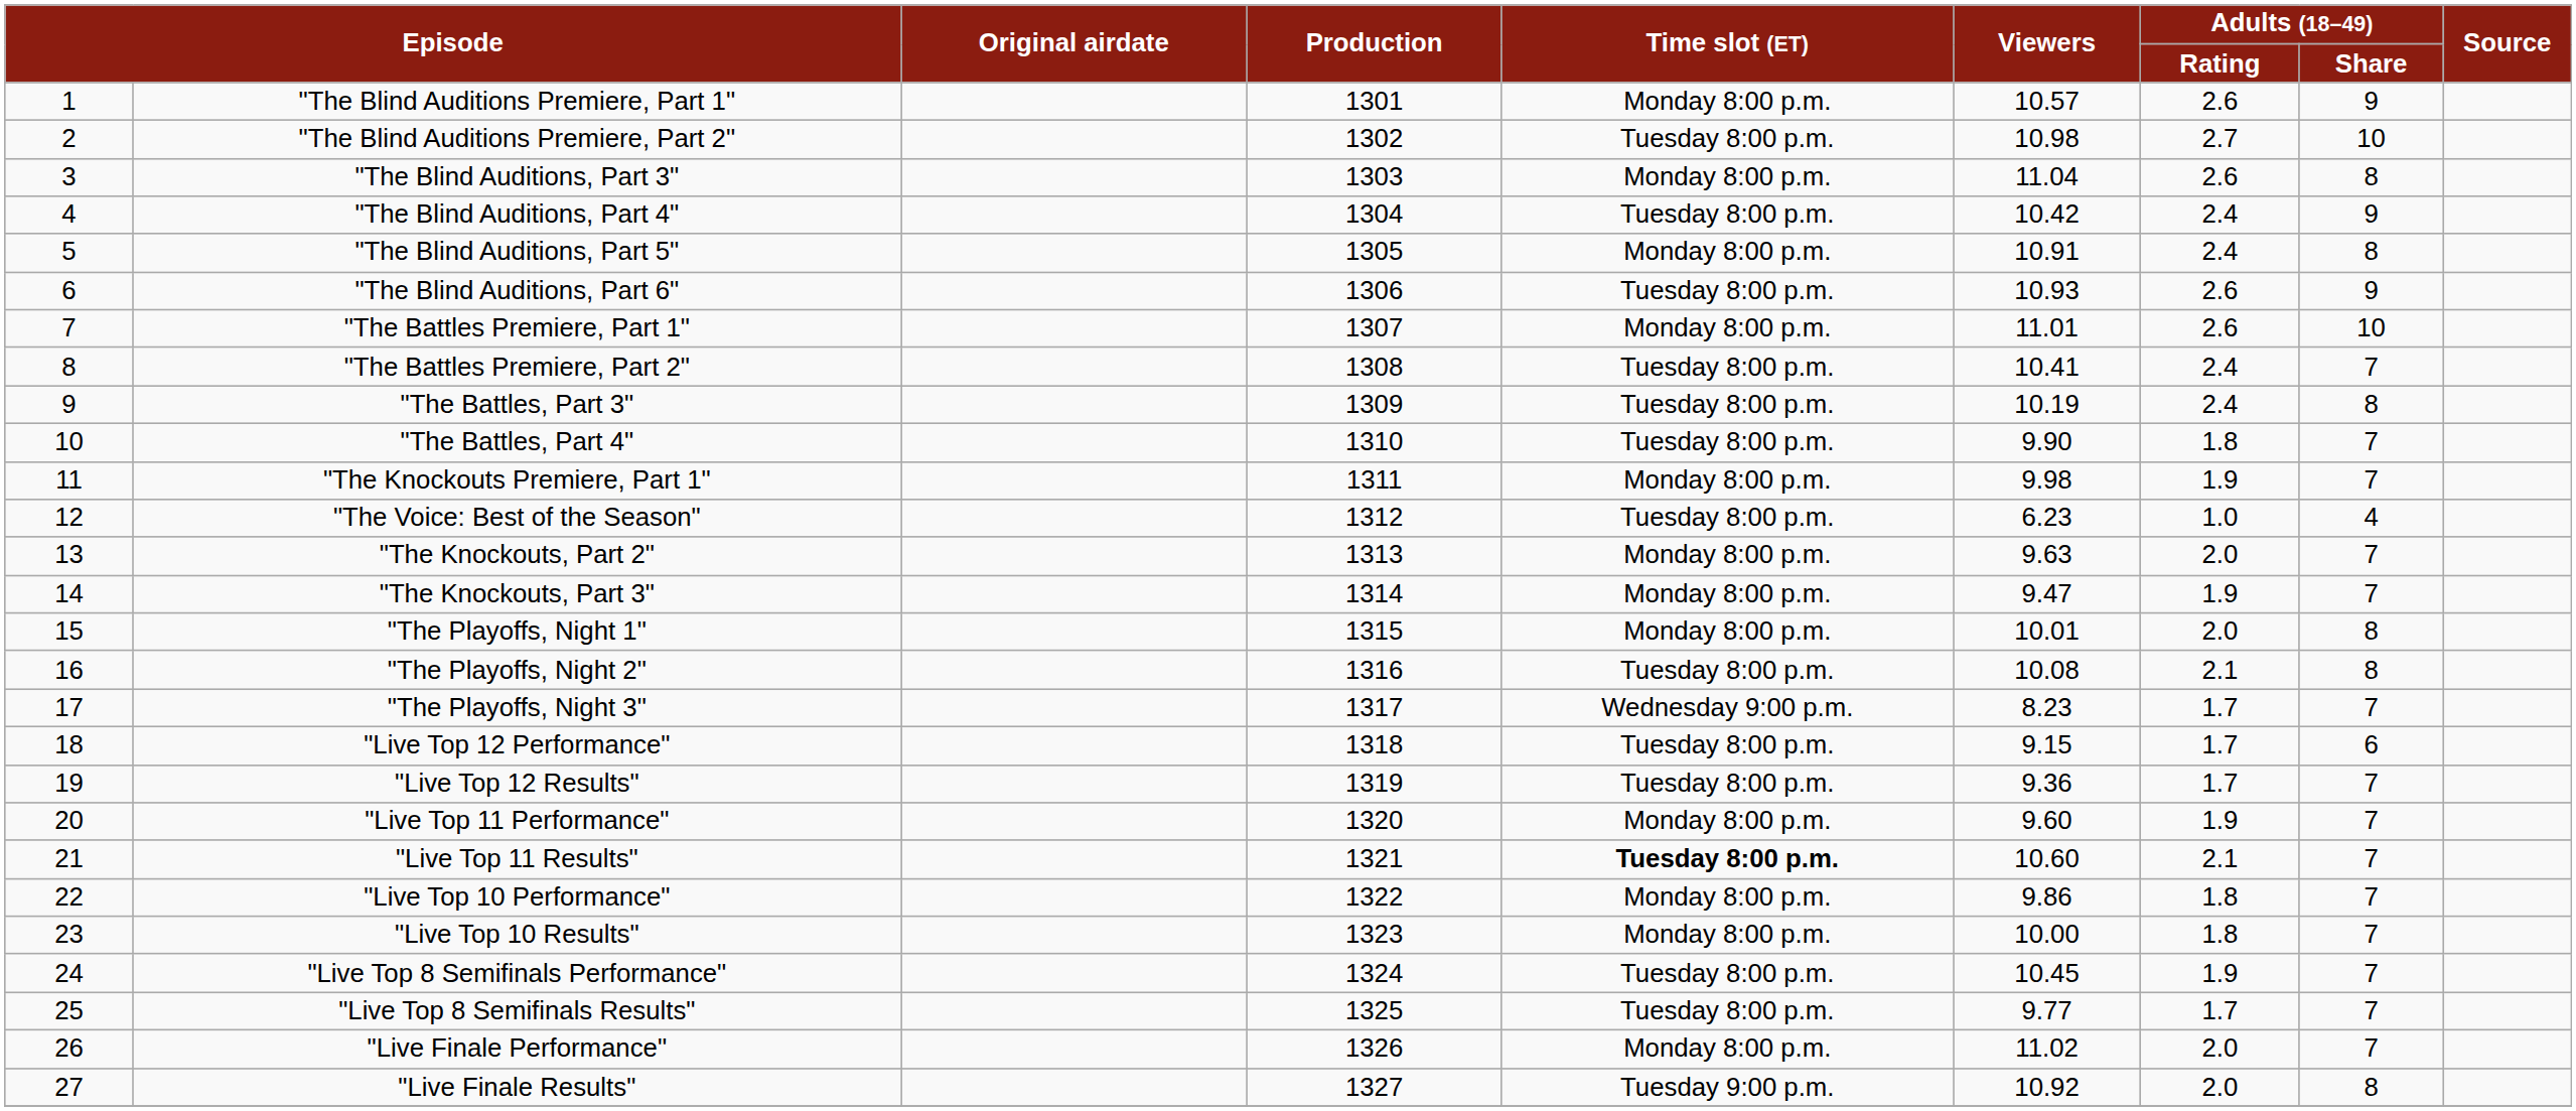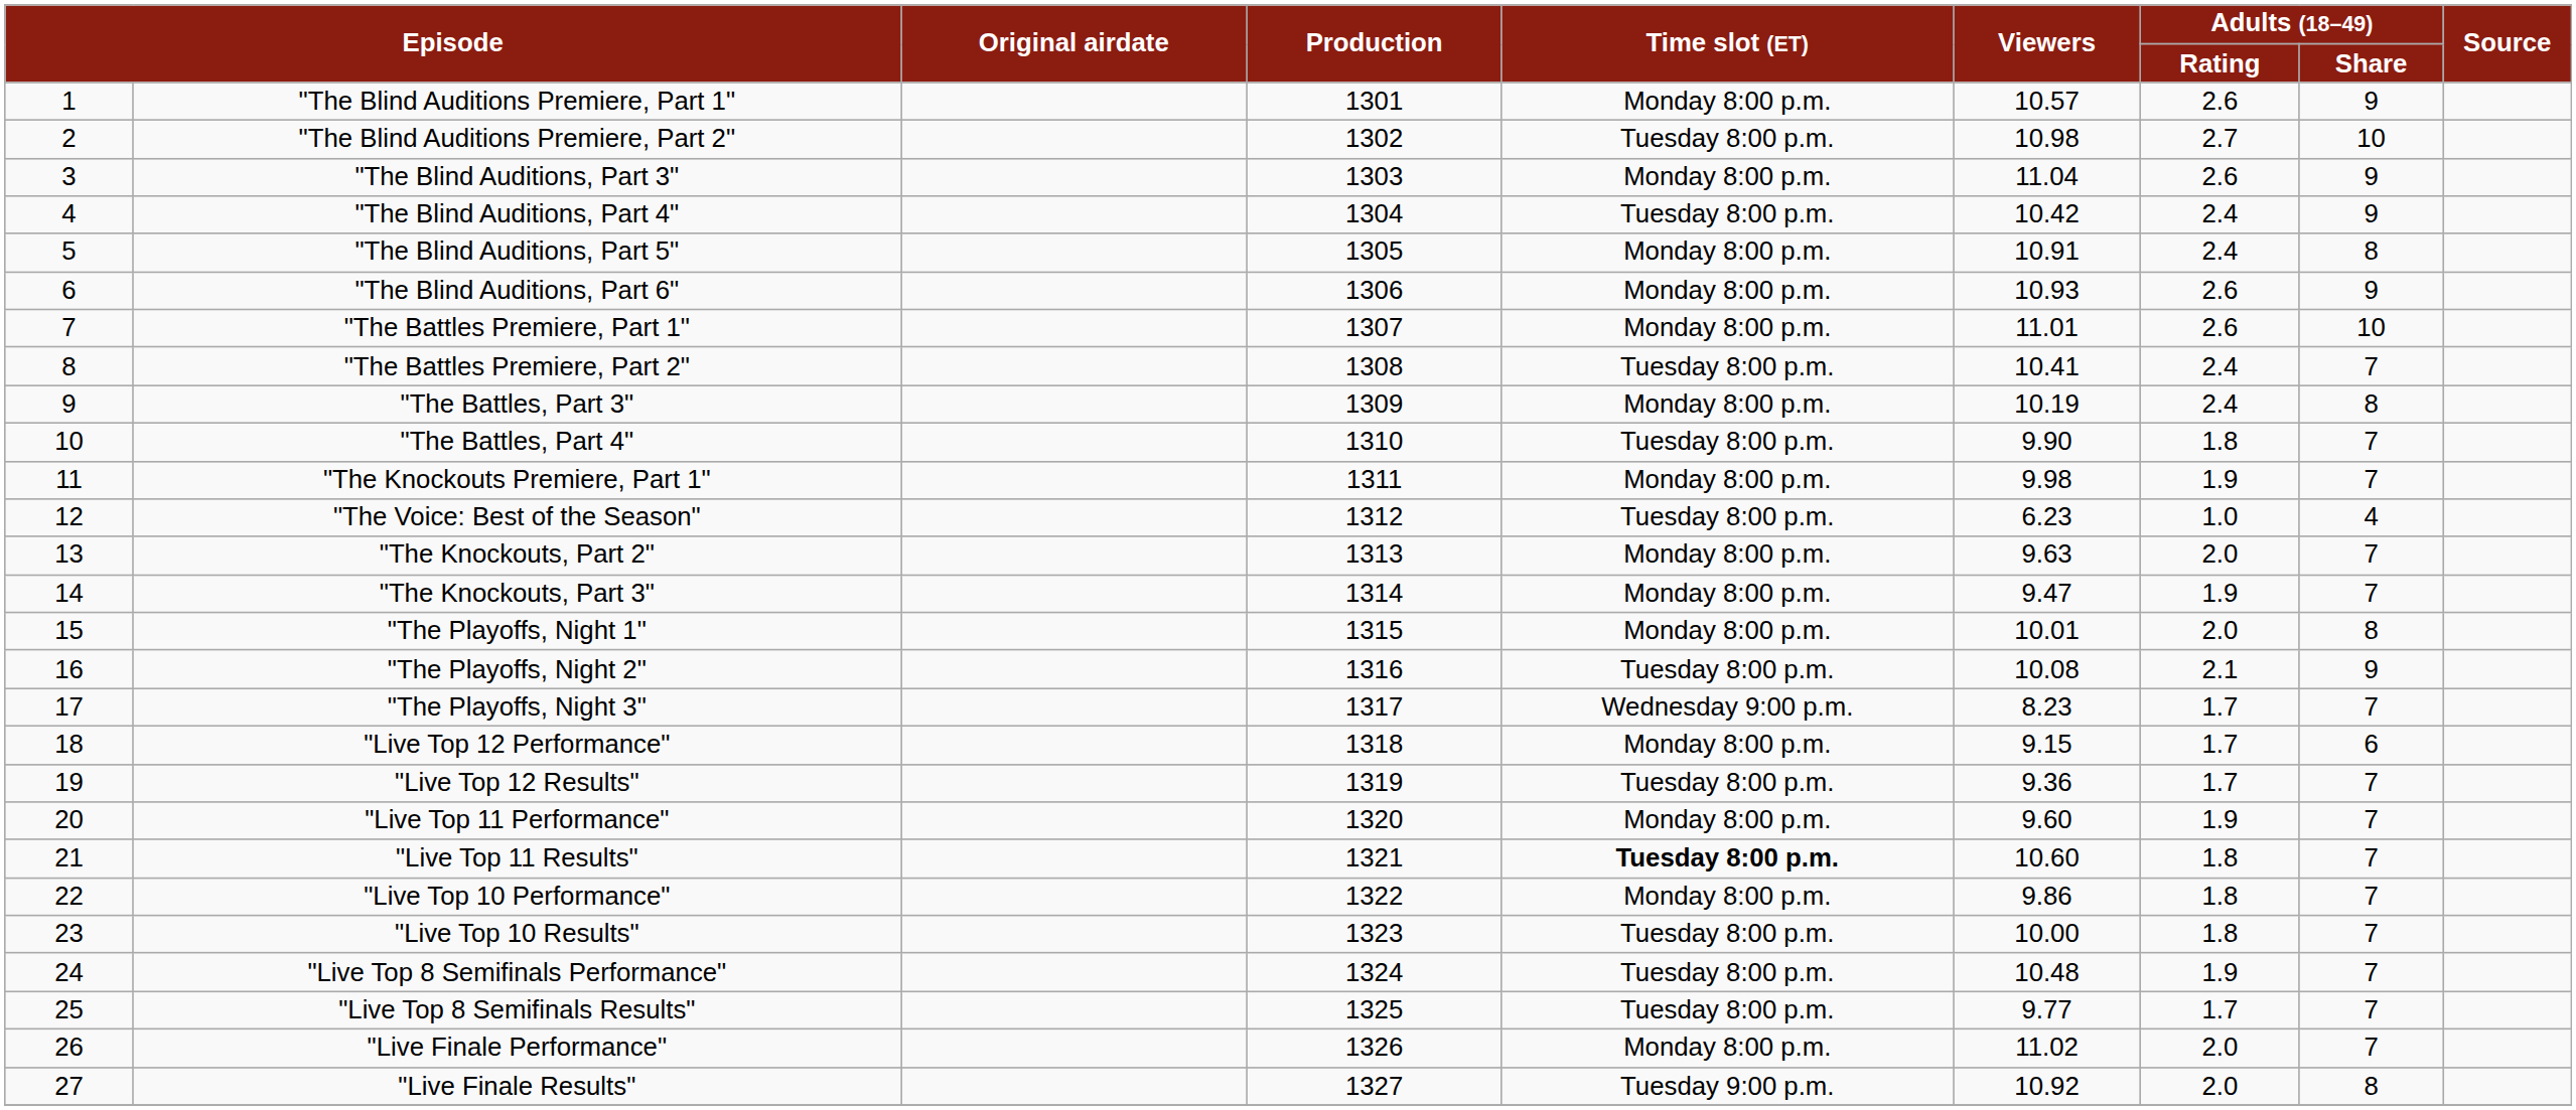"The Blind Auditions, Part 3" | Adults (18–49) / Share: 8 -> 9
"The Blind Auditions, Part 6" | Time slot (ET): Tuesday 8:00 p.m. -> Monday 8:00 p.m.
"The Battles, Part 3" | Time slot (ET): Tuesday 8:00 p.m. -> Monday 8:00 p.m.
"The Playoffs, Night 2" | Adults (18–49) / Share: 8 -> 9
"Live Top 12 Performance" | Time slot (ET): Tuesday 8:00 p.m. -> Monday 8:00 p.m.
"Live Top 11 Results" | Adults (18–49) / Rating: 2.1 -> 1.8
"Live Top 10 Results" | Time slot (ET): Monday 8:00 p.m. -> Tuesday 8:00 p.m.
"Live Top 8 Semifinals Performance" | Viewers: 10.45 -> 10.48
